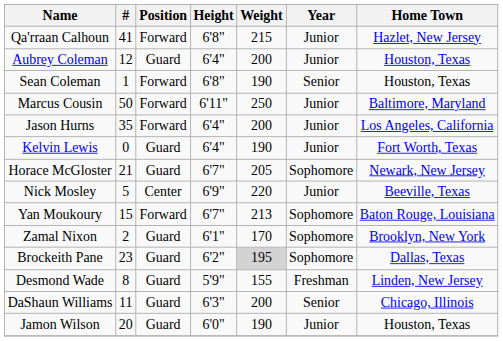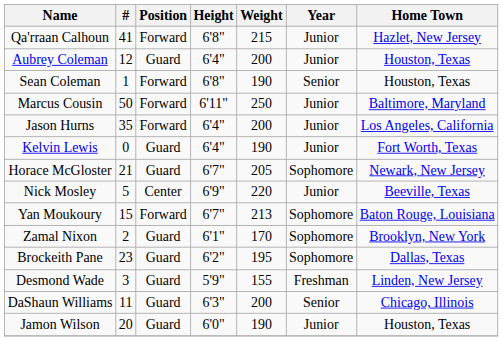Brockeith Pane | Weight: lightgrey background -> no background
Desmond Wade | #: 8 -> 3
